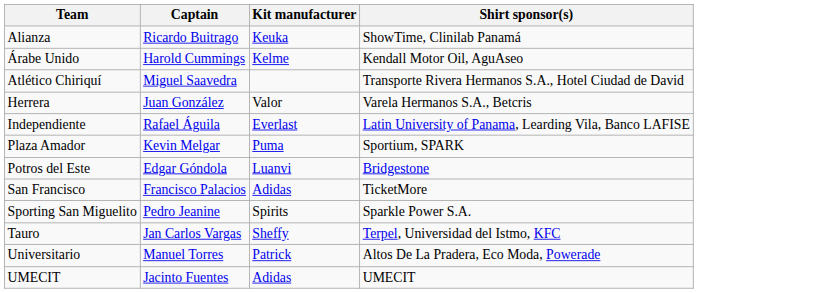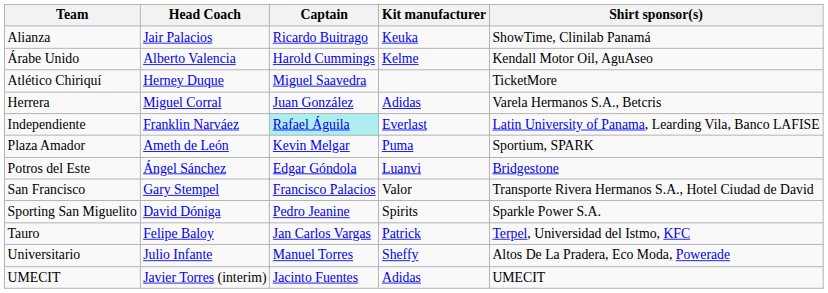+ column: Head Coach | Jair Palacios | Alberto Valencia | Herney Duque | Miguel Corral | Franklin Narváez | Ameth de León | Ángel Sánchez | Gary Stempel | David Dóniga | Felipe Baloy | Julio Infante | Javier Torres (interim)
Atlético Chiriquí | Shirt sponsor(s): Transporte Rivera Hermanos S.A., Hotel Ciudad de David -> TicketMore
Herrera | Kit manufacturer: Valor -> Adidas
Independiente | Captain: no background -> paleturquoise background
San Francisco | Kit manufacturer: Adidas -> Valor
San Francisco | Shirt sponsor(s): TicketMore -> Transporte Rivera Hermanos S.A., Hotel Ciudad de David
Tauro | Kit manufacturer: Sheffy -> Patrick
Universitario | Kit manufacturer: Patrick -> Sheffy
